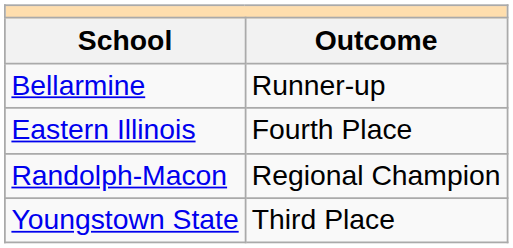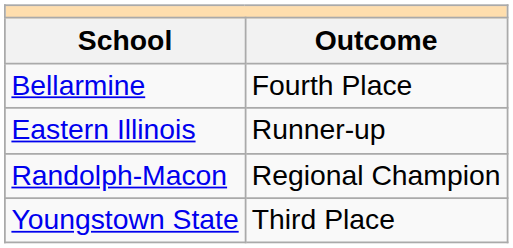Bellarmine | Outcome: Runner-up -> Fourth Place
Eastern Illinois | Outcome: Fourth Place -> Runner-up
